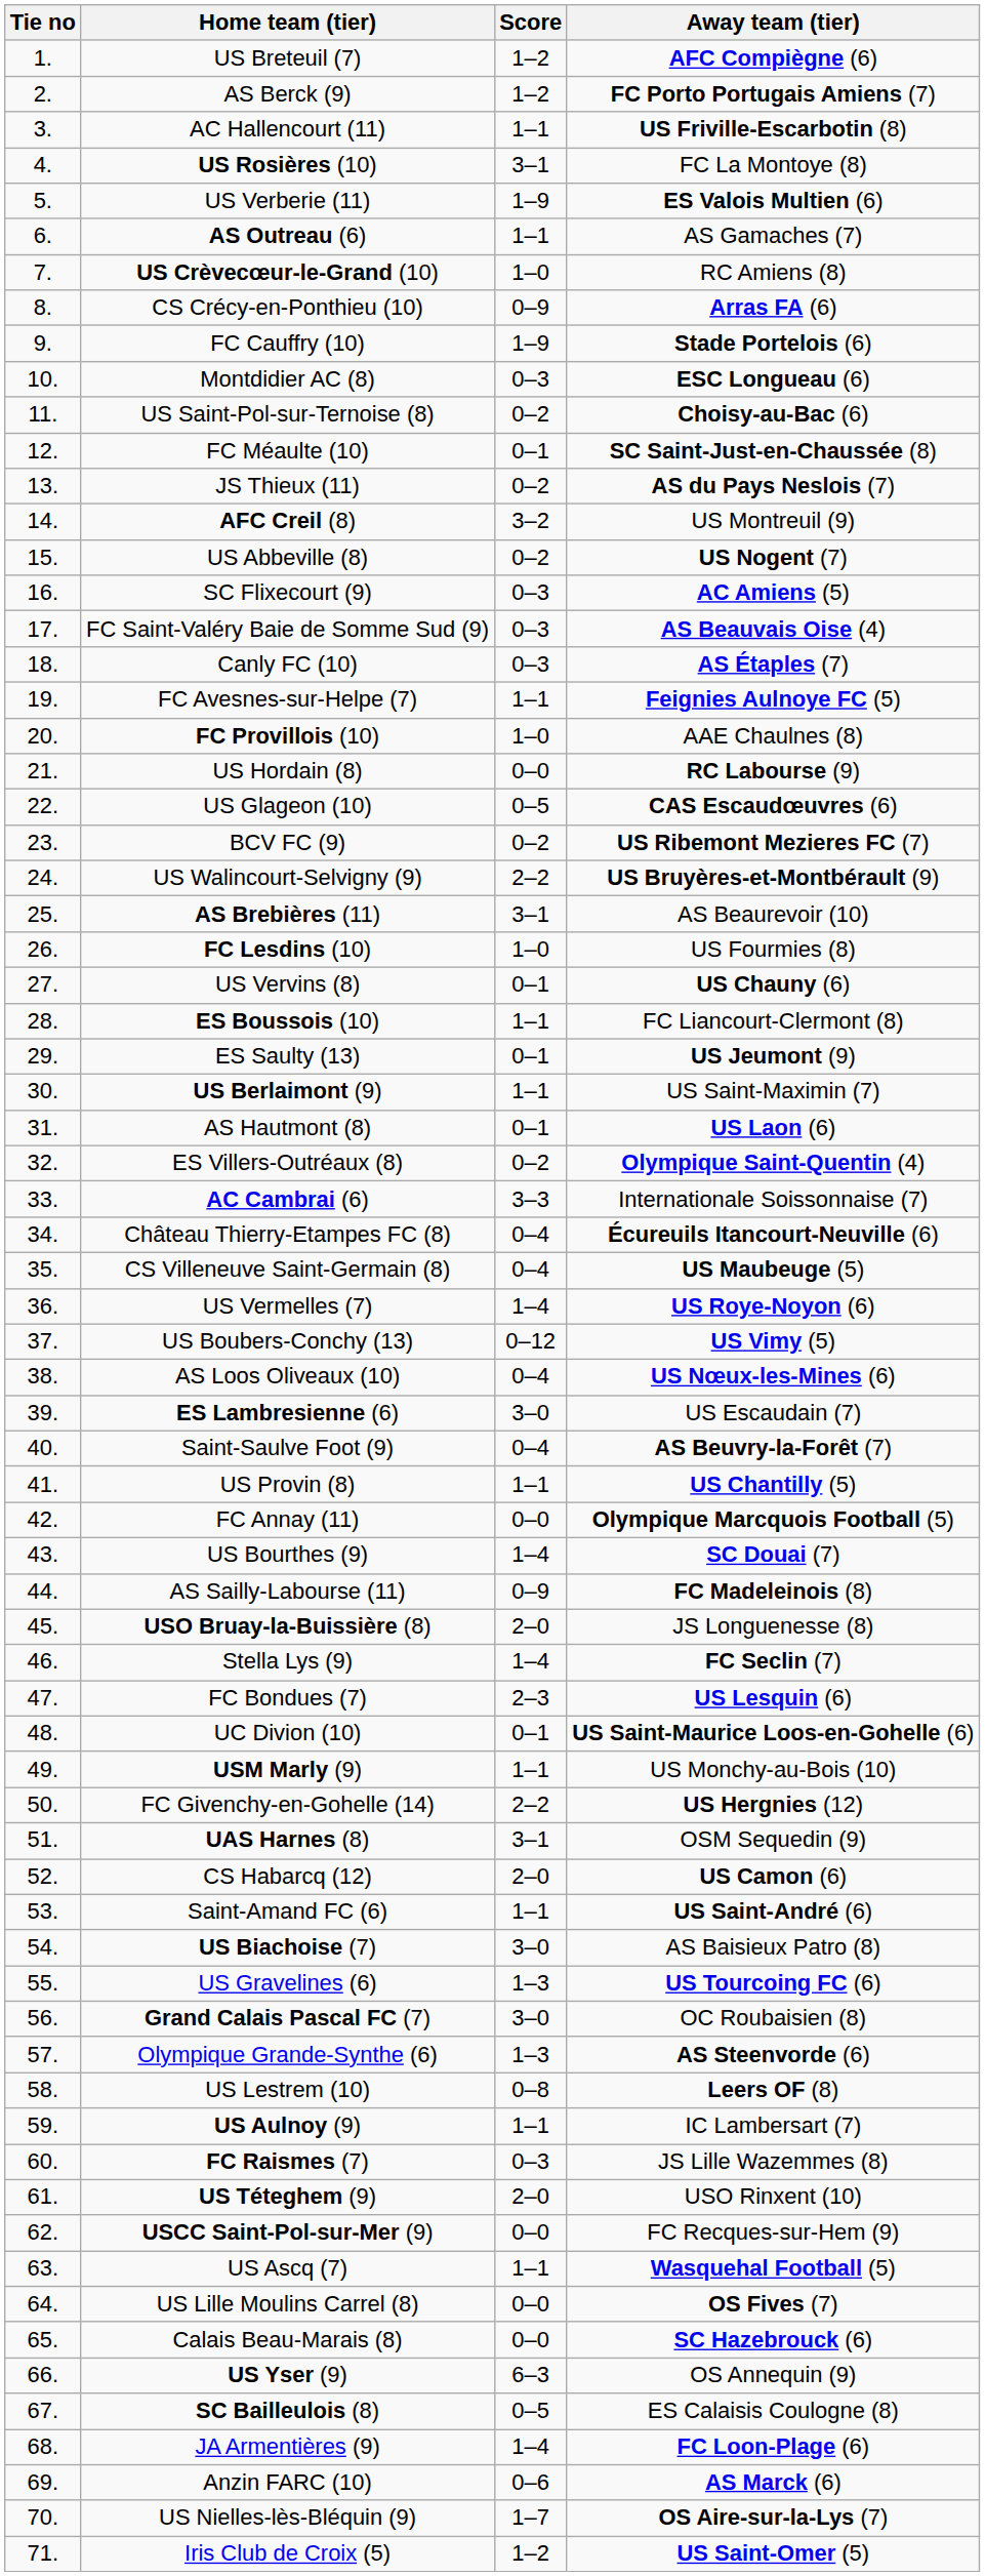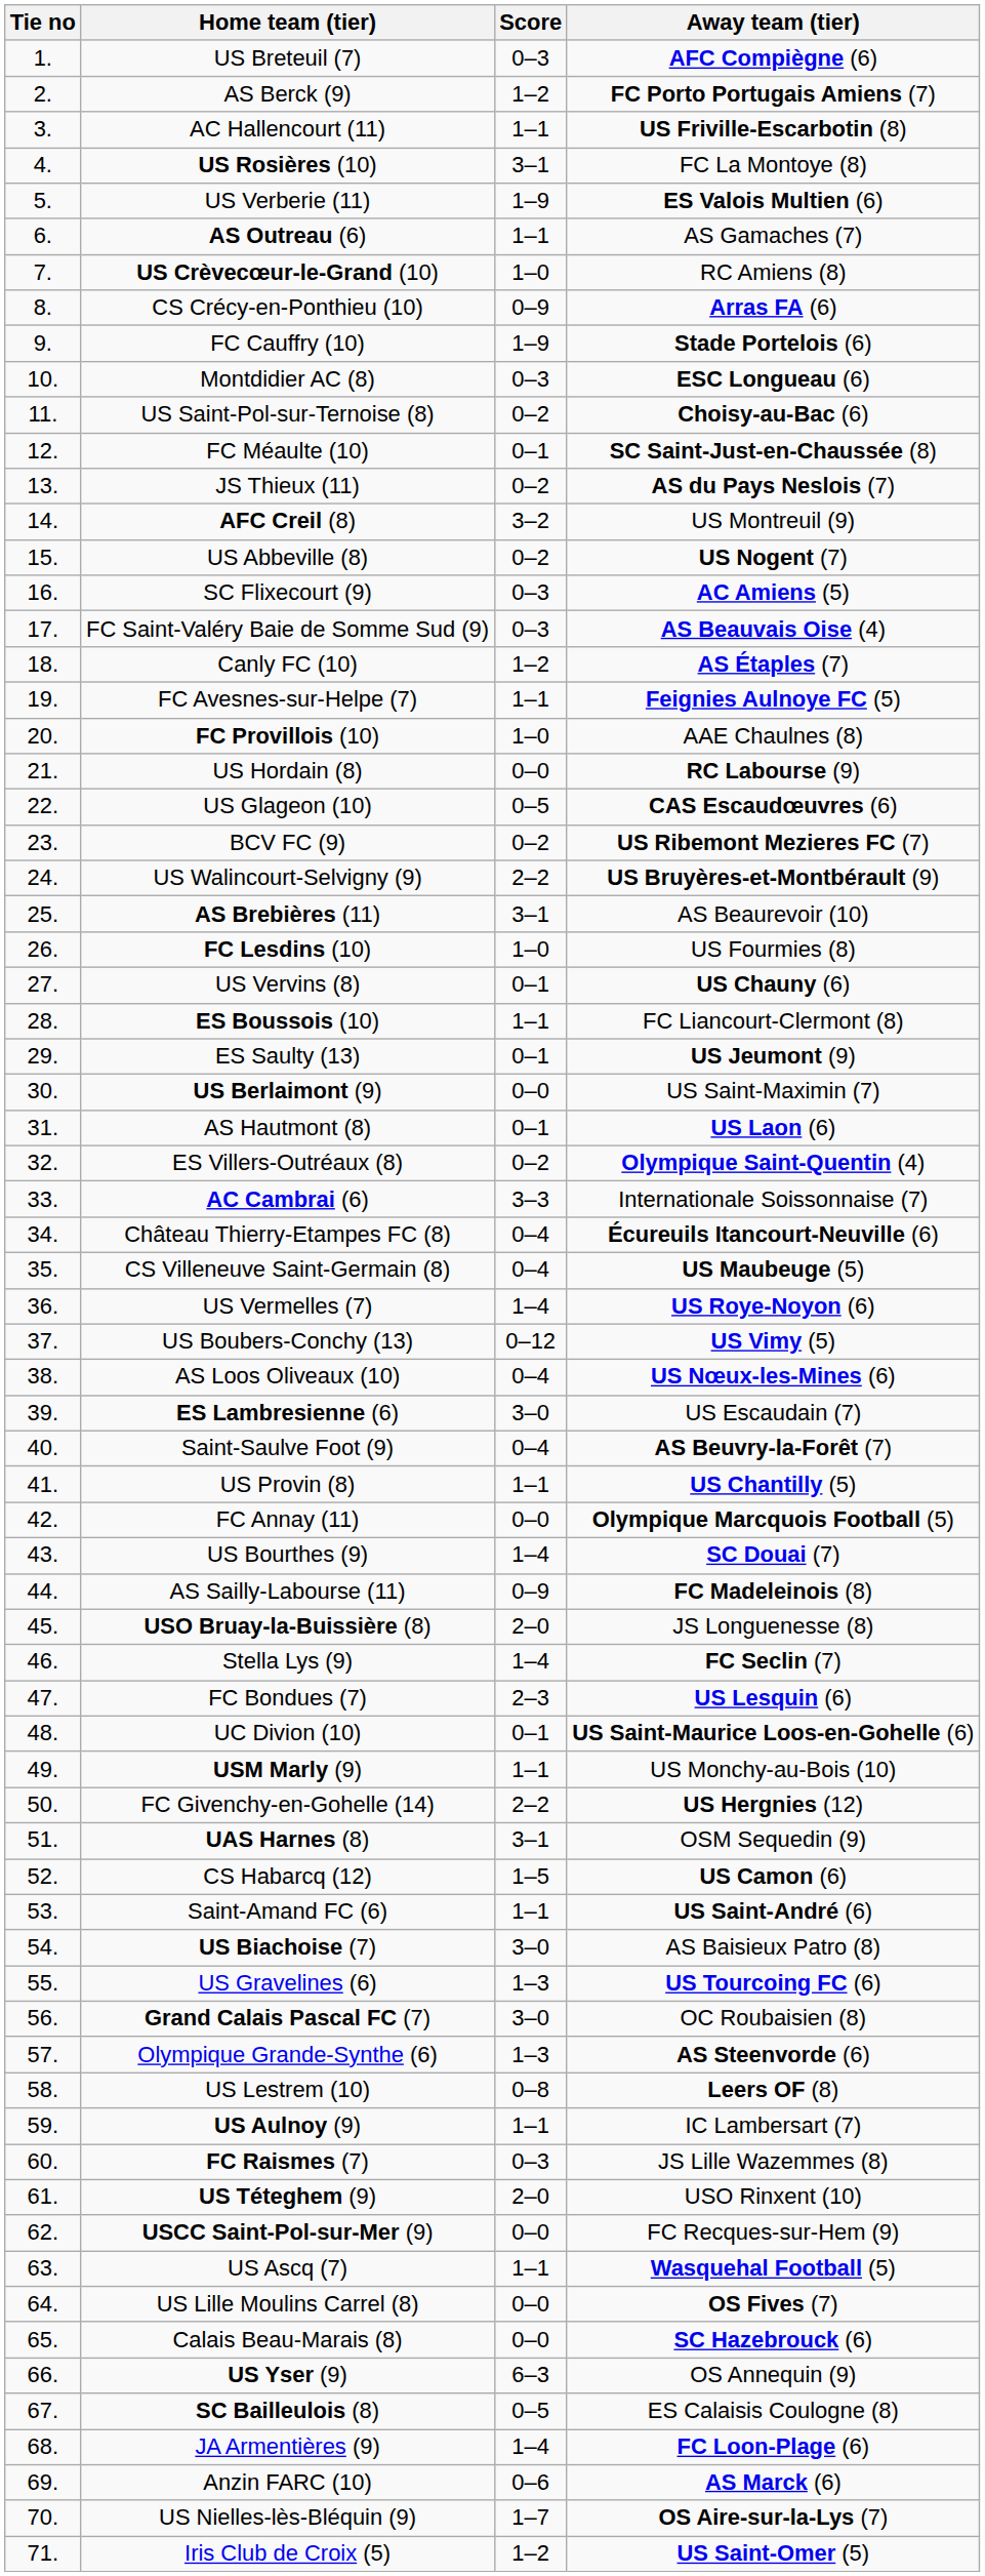US Breteuil (7) | Score: 1–2 -> 0–3
Canly FC (10) | Score: 0–3 -> 1–2
US Berlaimont (9) | Score: 1–1 -> 0–0
CS Habarcq (12) | Score: 2–0 -> 1–5
